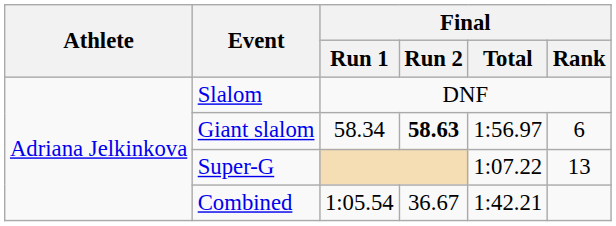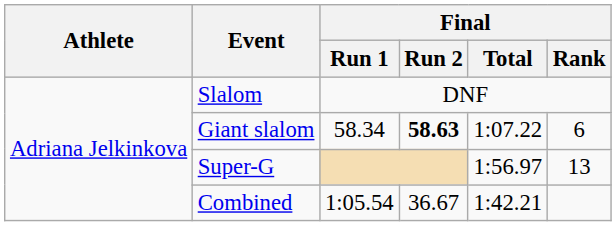Giant slalom | Final / Total: 1:56.97 -> 1:07.22
Super-G | Final / Total: 1:07.22 -> 1:56.97
